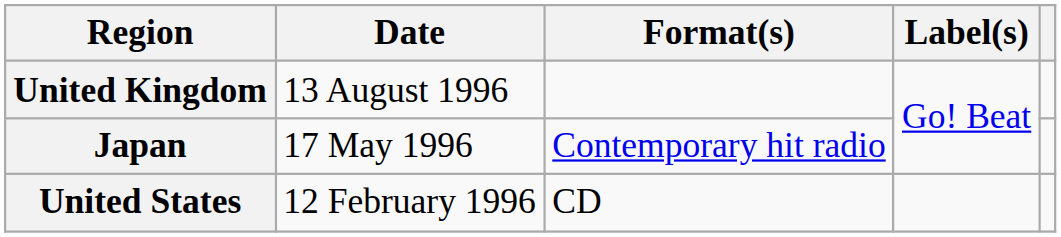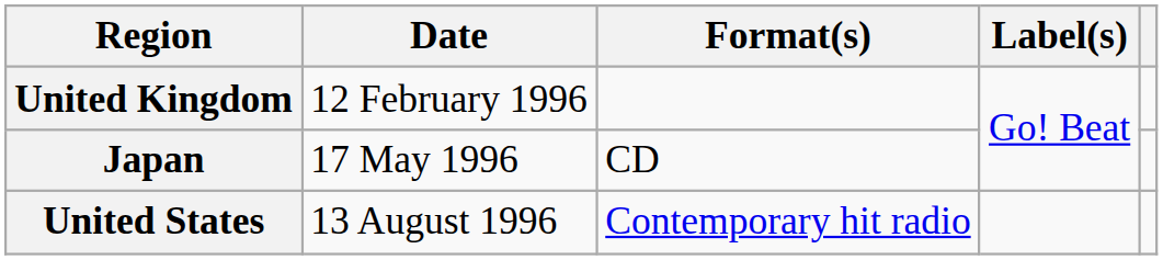United Kingdom | Date: 13 August 1996 -> 12 February 1996
Japan | Format(s): Contemporary hit radio -> CD
United States | Date: 12 February 1996 -> 13 August 1996
United States | Format(s): CD -> Contemporary hit radio
